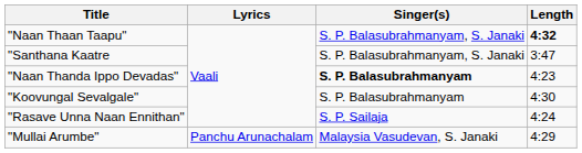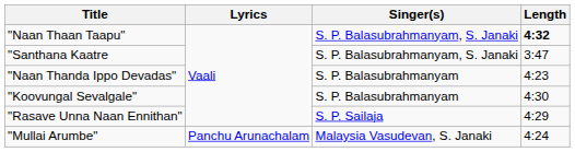"Naan Thanda Ippo Devadas" | Singer(s): bold -> normal
"Rasave Unna Naan Ennithan" | Length: 4:24 -> 4:29
"Mullai Arumbe" | Length: 4:29 -> 4:24
